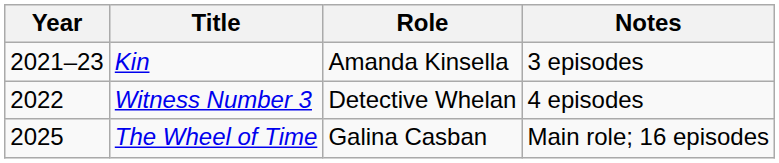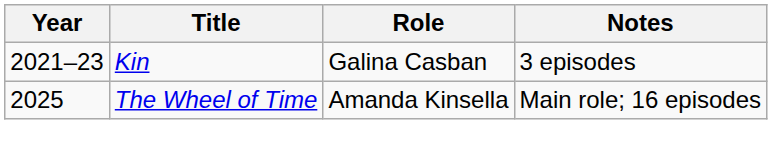Kin | Role: Amanda Kinsella -> Galina Casban
- row: 2022 | Witness Number 3 | Detective Whelan | 4 episodes
The Wheel of Time | Role: Galina Casban -> Amanda Kinsella
